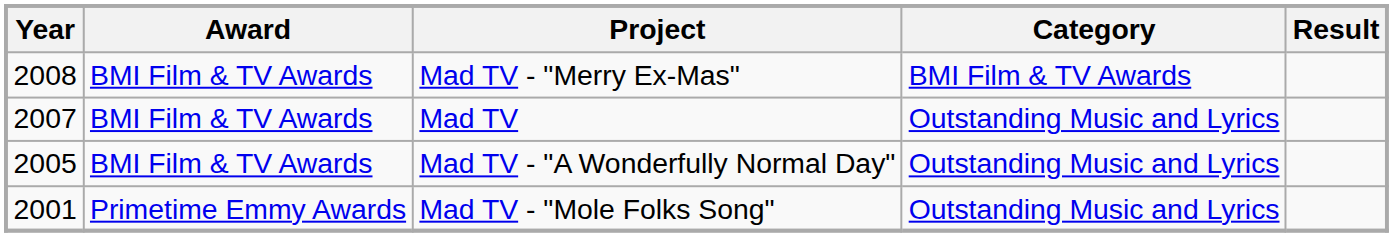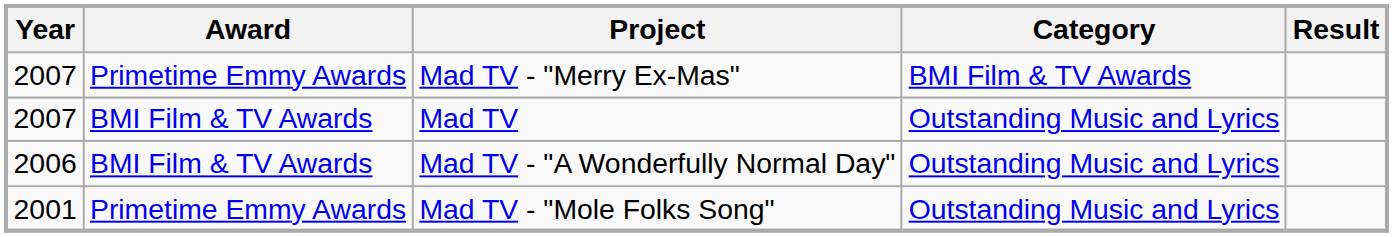Mad TV - "Merry Ex-Mas" | Year: 2008 -> 2007
Mad TV - "Merry Ex-Mas" | Award: BMI Film & TV Awards -> Primetime Emmy Awards
Mad TV - "A Wonderfully Normal Day" | Year: 2005 -> 2006
